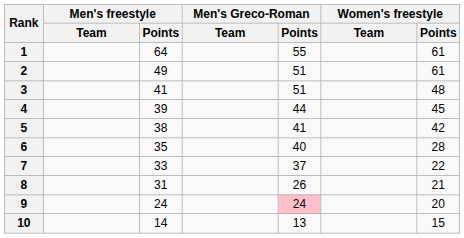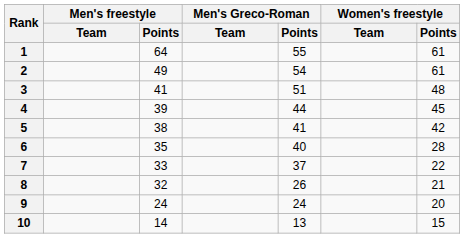2 | Men's Greco-Roman / Points: 51 -> 54
8 | Men's freestyle / Points: 31 -> 32
9 | Men's Greco-Roman / Points: pink background -> no background
